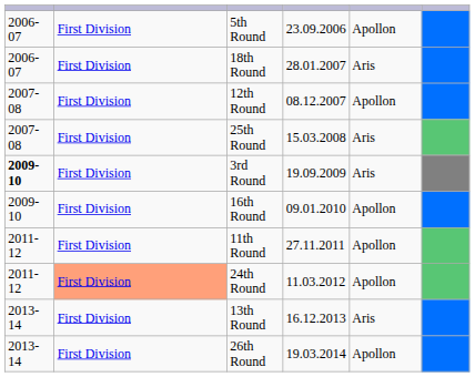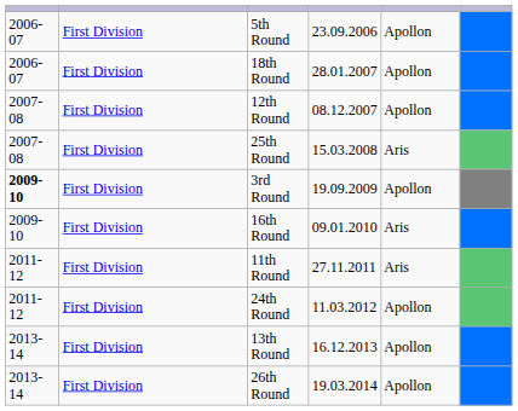18th Round | column 5: Aris -> Apollon
3rd Round | column 5: Aris -> Apollon
16th Round | column 5: Apollon -> Aris
11th Round | column 5: Apollon -> Aris
24th Round | column 2: lightsalmon background -> no background
13th Round | column 5: Aris -> Apollon
